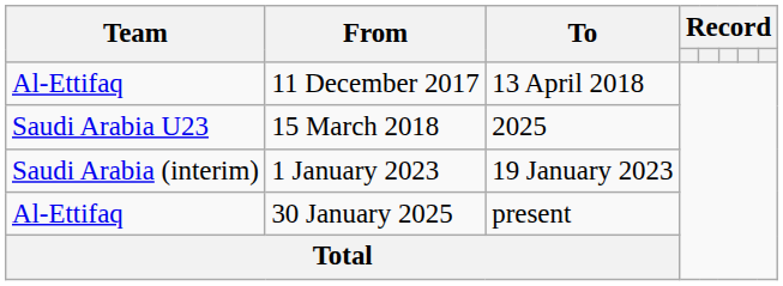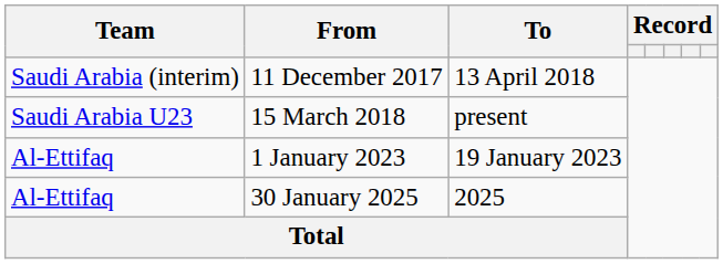11 December 2017 | Team: Al-Ettifaq -> Saudi Arabia (interim)
15 March 2018 | To: 2025 -> present
1 January 2023 | Team: Saudi Arabia (interim) -> Al-Ettifaq
30 January 2025 | To: present -> 2025
